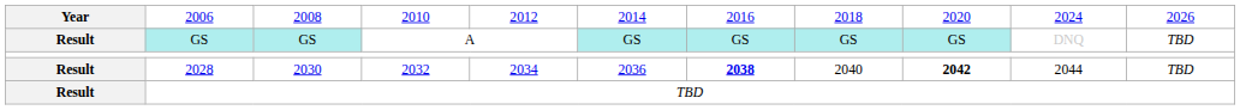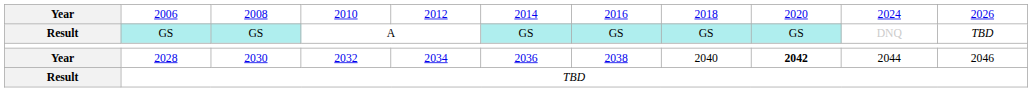2028 | column 1: Result -> Year
2028 | column 7: bold -> normal
2028 | column 11: TBD -> 2046
